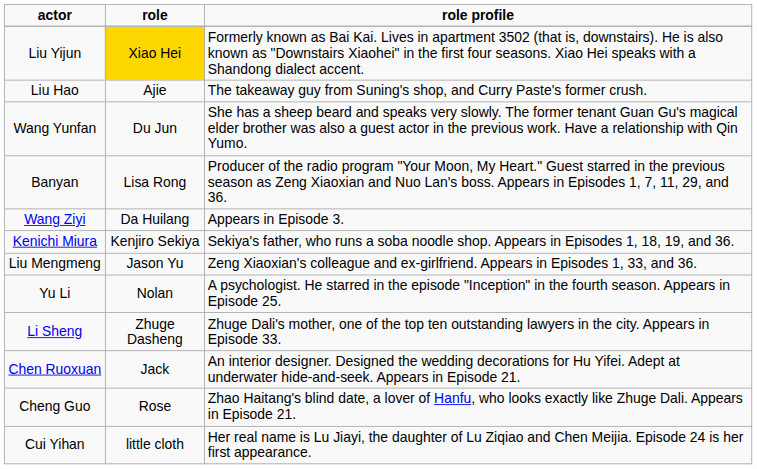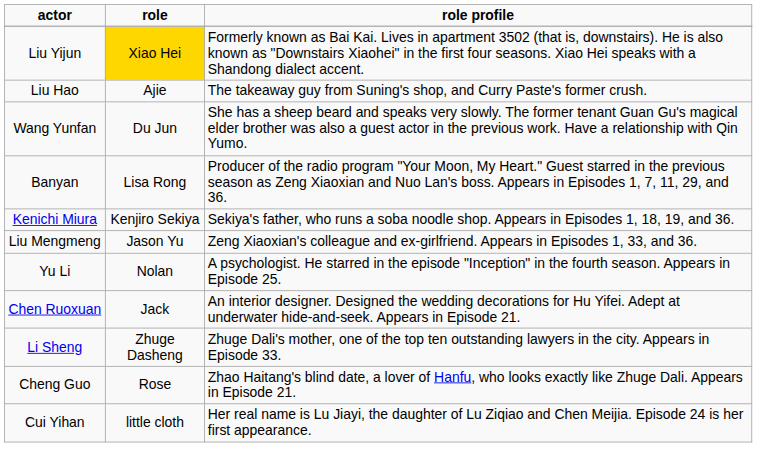- row: Wang Ziyi | Da Huilang | Appears in Episode 3.
rows swapped: Li Sheng <-> Chen Ruoxuan
